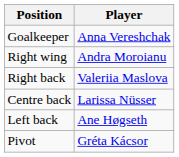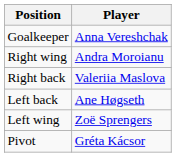- row: Centre back | Larissa Nüsser
+ row: Left wing | Zoë Sprengers
